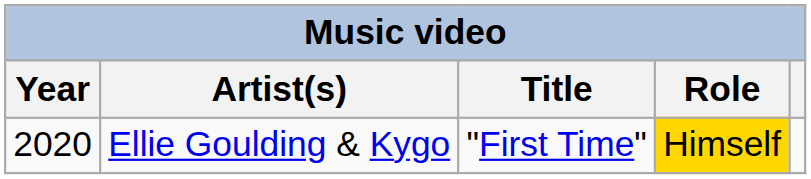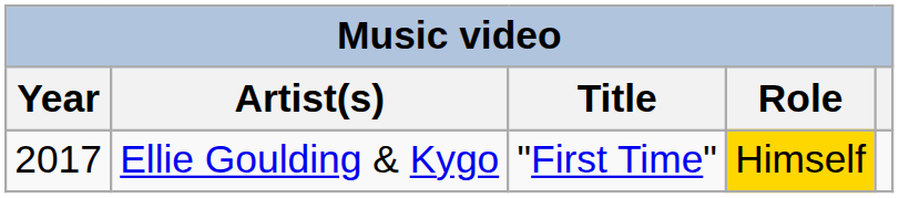Ellie Goulding & Kygo | Year: 2020 -> 2017
